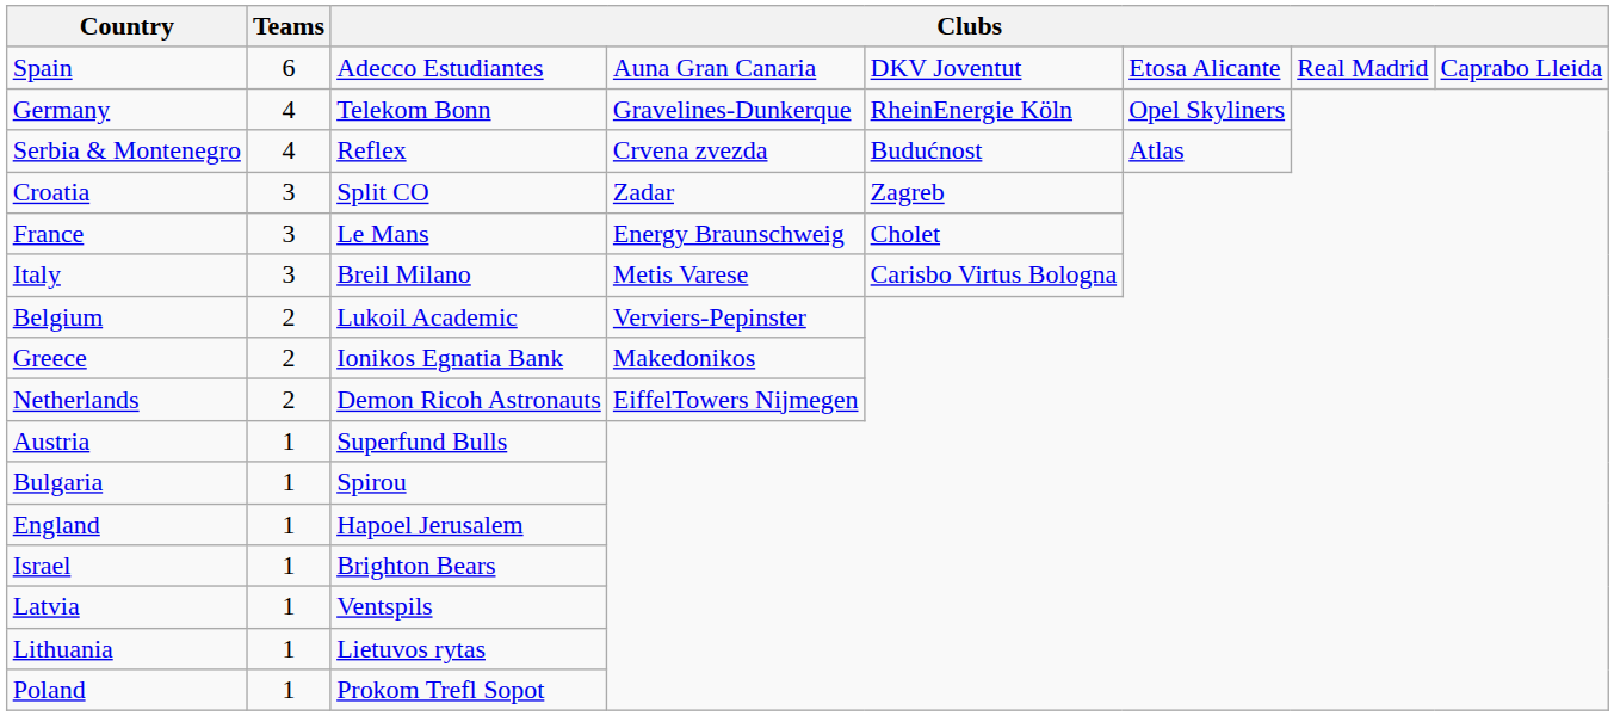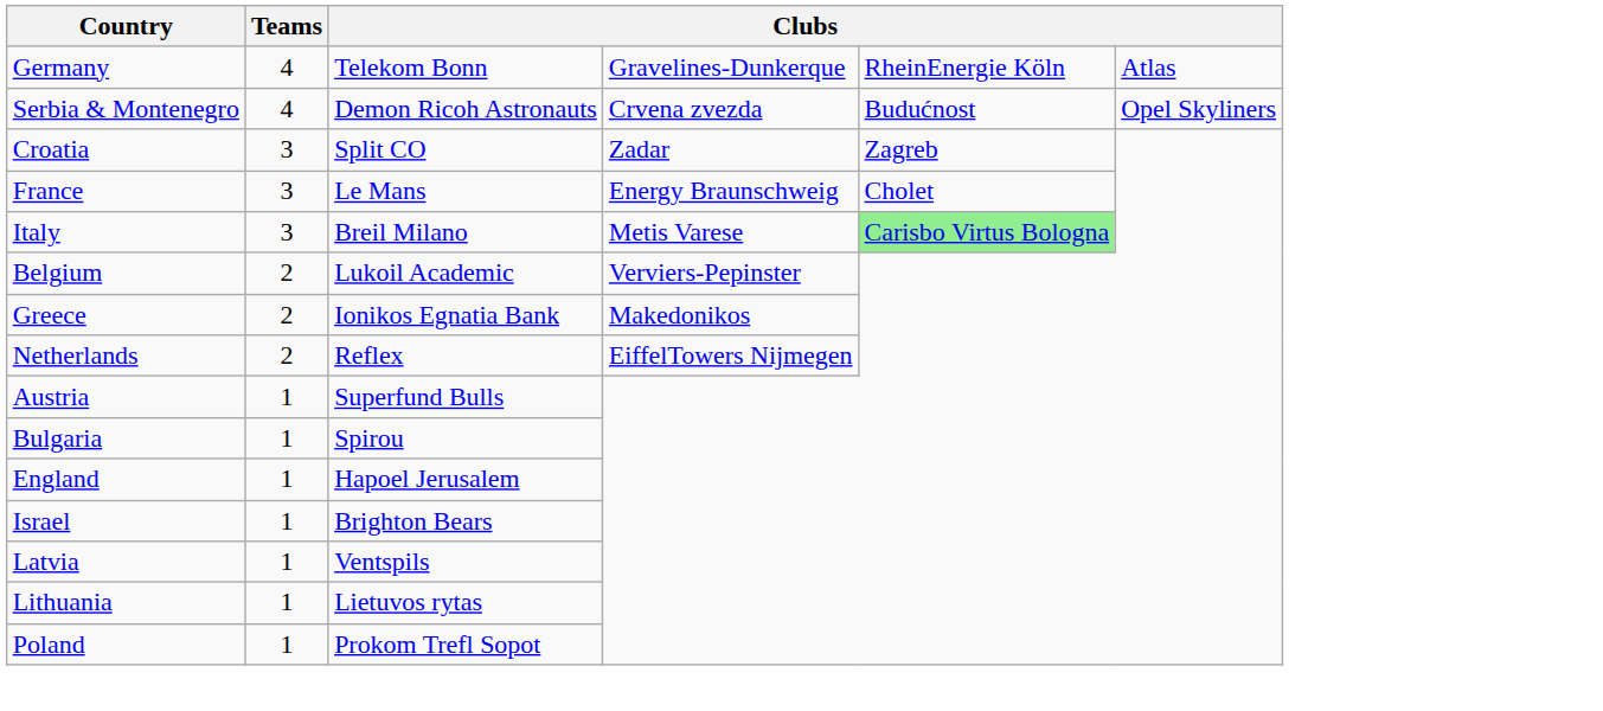- row: Spain | 6 | Adecco Estudiantes | Auna Gran Canaria | DKV Joventut | Etosa Alicante | Real Madrid | Caprabo Lleida
Germany | column 6: Opel Skyliners -> Atlas
Serbia & Montenegro | column 3: Reflex -> Demon Ricoh Astronauts
Serbia & Montenegro | column 6: Atlas -> Opel Skyliners
Italy | column 5: no background -> lightgreen background
Netherlands | column 3: Demon Ricoh Astronauts -> Reflex
